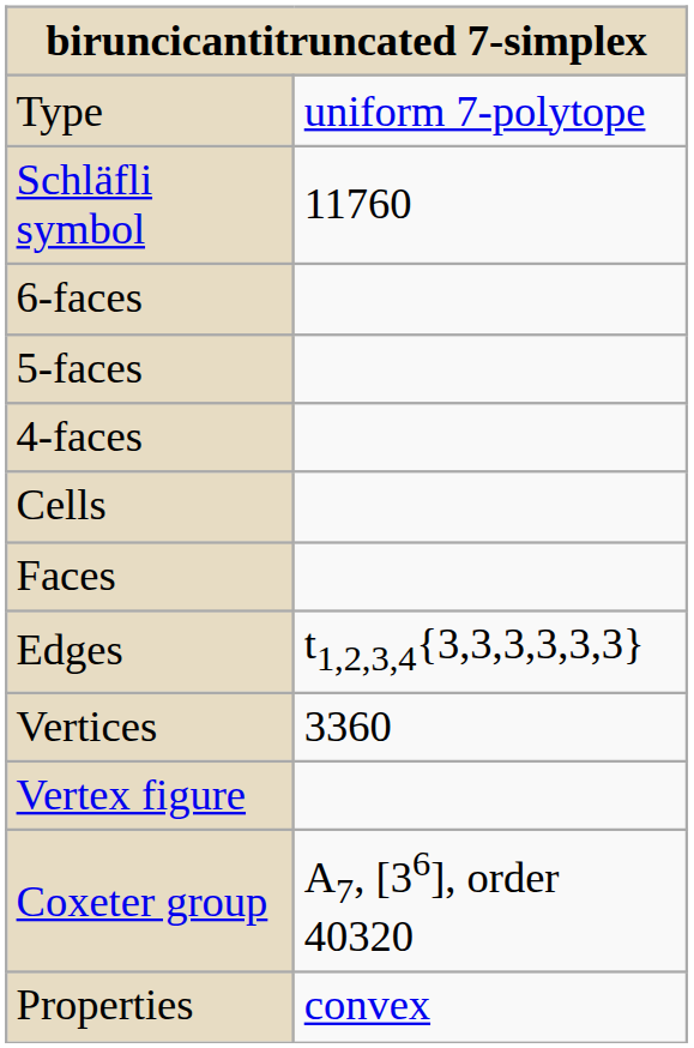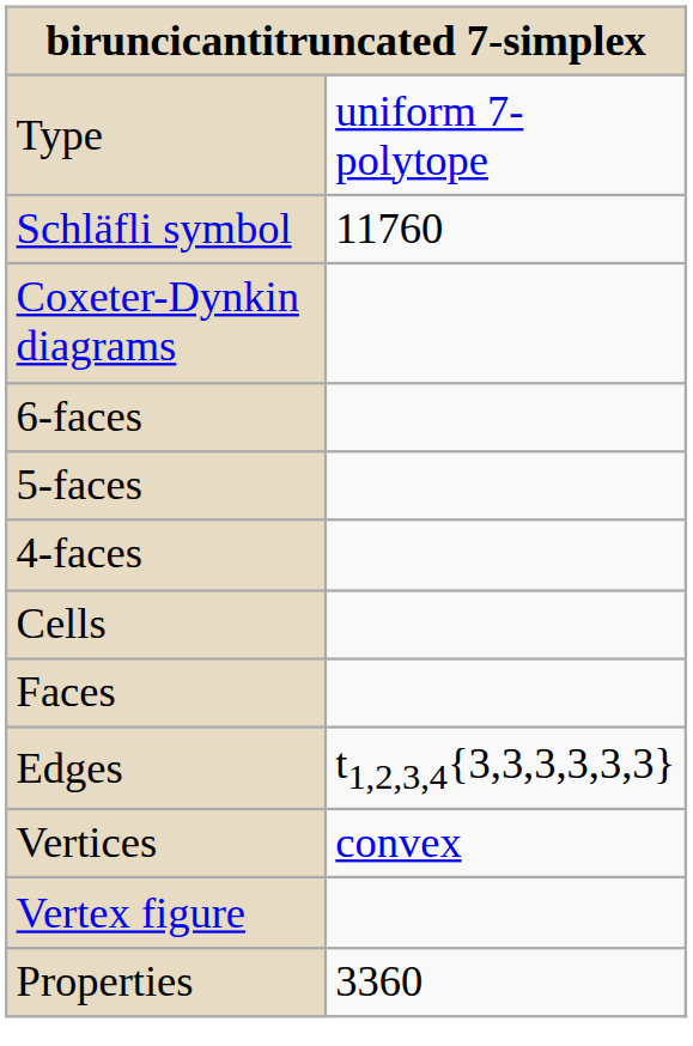+ row: Coxeter-Dynkin diagrams
Vertices | column 2: 3360 -> convex
- row: Coxeter group | A7, [36], order 40320
Properties | column 2: convex -> 3360
